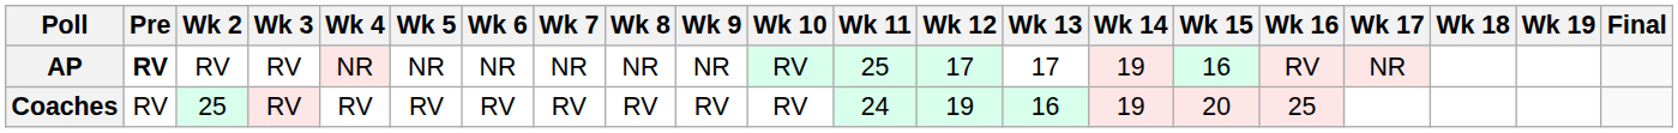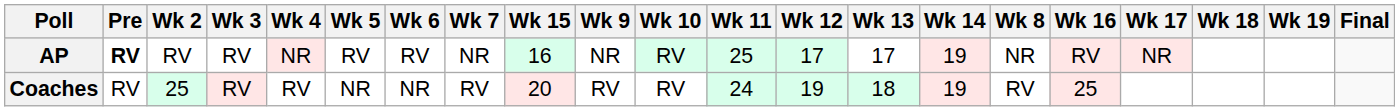columns swapped: Wk 8 <-> Wk 15
AP | Wk 5: NR -> RV
AP | Wk 6: NR -> RV
Coaches | Wk 5: RV -> NR
Coaches | Wk 6: RV -> NR
Coaches | Wk 13: 16 -> 18
